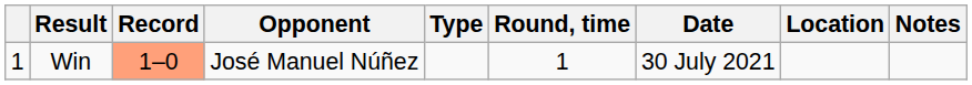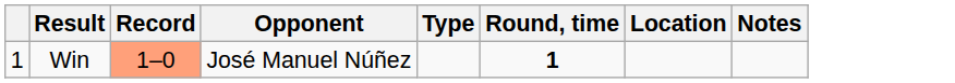- column: Date | 30 July 2021
Win | Round, time: normal -> bold
